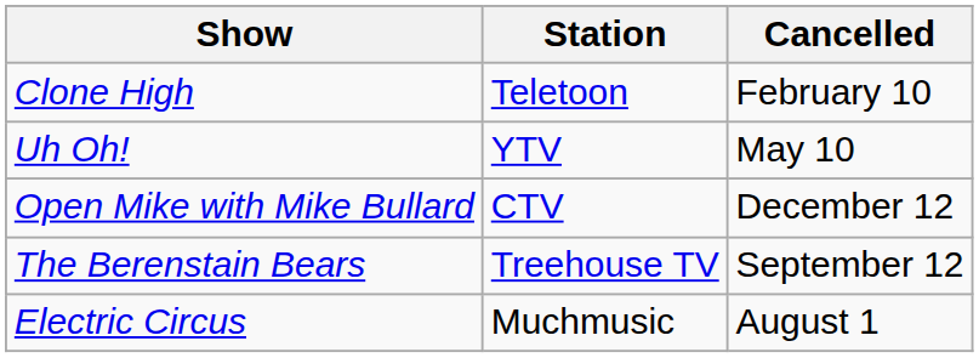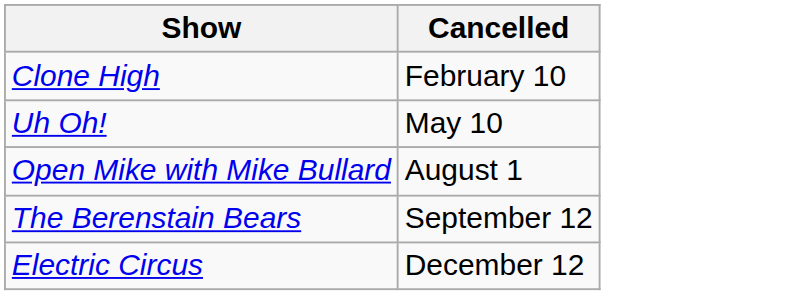- column: Station | Teletoon | YTV | CTV | Treehouse TV | Muchmusic
Open Mike with Mike Bullard | Cancelled: December 12 -> August 1
Electric Circus | Cancelled: August 1 -> December 12
